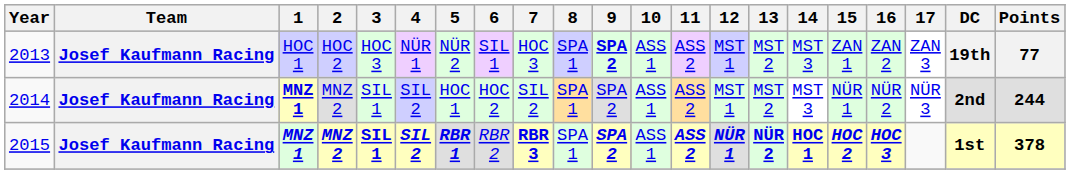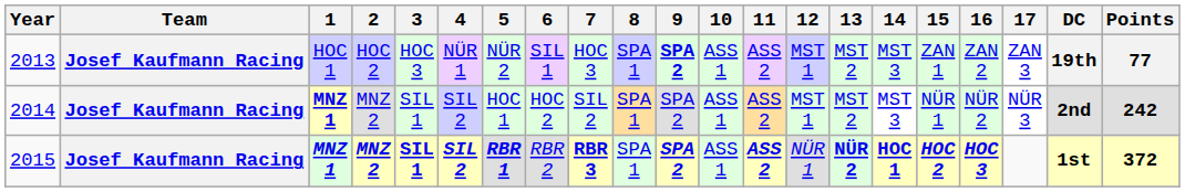2014 | Points: 244 -> 242
2015 | 12: bold -> normal
2015 | Points: 378 -> 372
